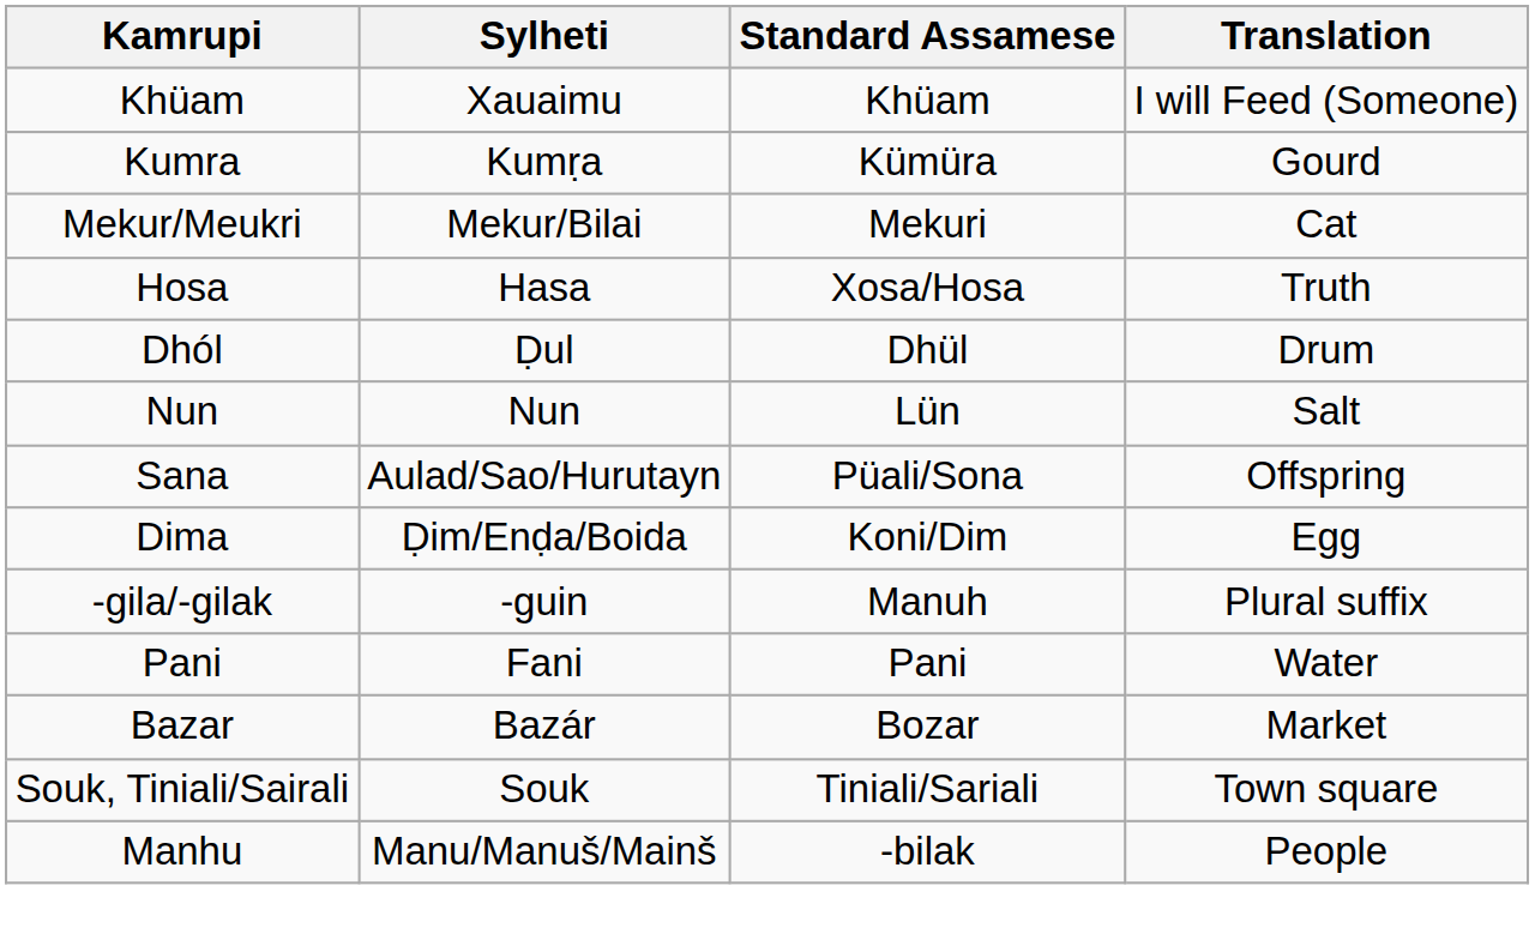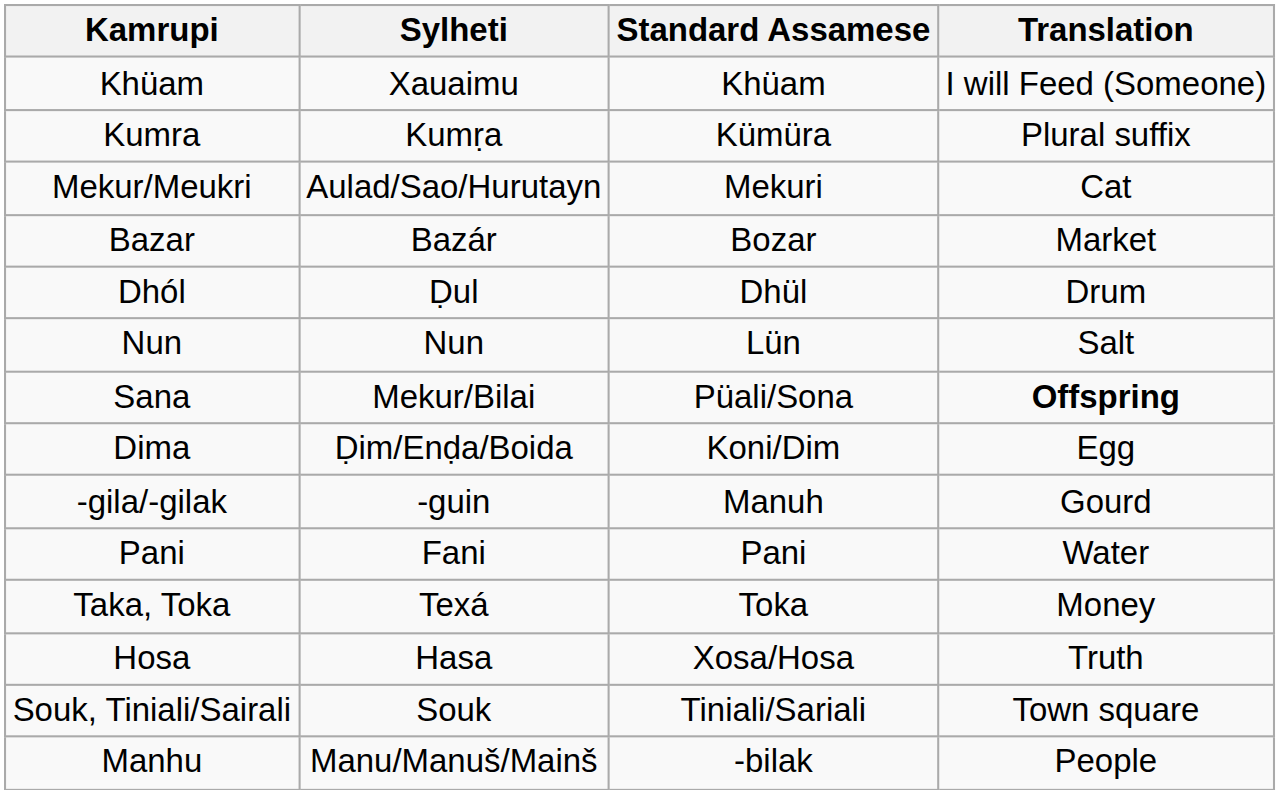Kumra | Translation: Gourd -> Plural suffix
Mekur/Meukri | Sylheti: Mekur/Bilai -> Aulad/Sao/Hurutayn
rows swapped: Hosa <-> Bazar
Sana | Sylheti: Aulad/Sao/Hurutayn -> Mekur/Bilai
Sana | Translation: normal -> bold
-gila/-gilak | Translation: Plural suffix -> Gourd
+ row: Taka, Toka | Texá | Toka | Money
